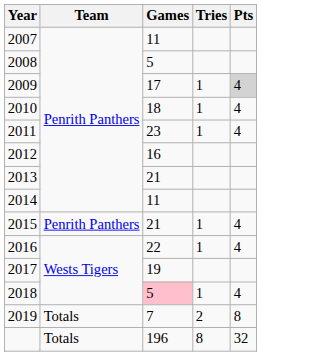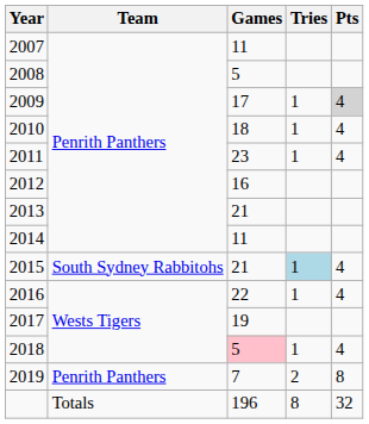2015 | Team: Penrith Panthers -> South Sydney Rabbitohs
2015 | Tries: no background -> lightblue background
2019 | Team: Totals -> Penrith Panthers
